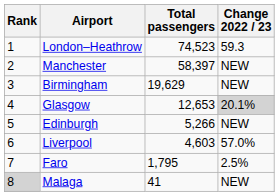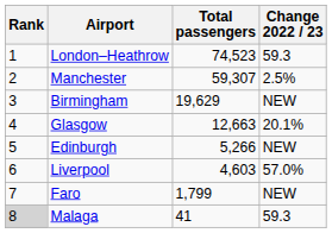Manchester | Total passengers: 58,397 -> 59,307
Manchester | Change 2022 / 23: NEW -> 2.5%
Glasgow | Total passengers: 12,653 -> 12,663
Glasgow | Change 2022 / 23: lightgrey background -> no background
Faro | Total passengers: 1,795 -> 1,799
Faro | Change 2022 / 23: 2.5% -> NEW
Malaga | Change 2022 / 23: NEW -> 59.3
